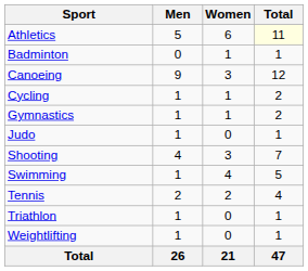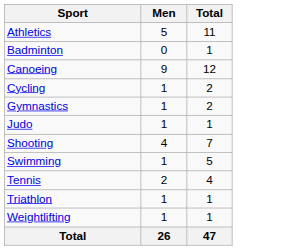- column: Women | 6 | 1 | 3 | 1 | 1 | 0 | 3 | 4 | 2 | 0 | 0 | 21
Athletics | Total: lightyellow background -> no background
